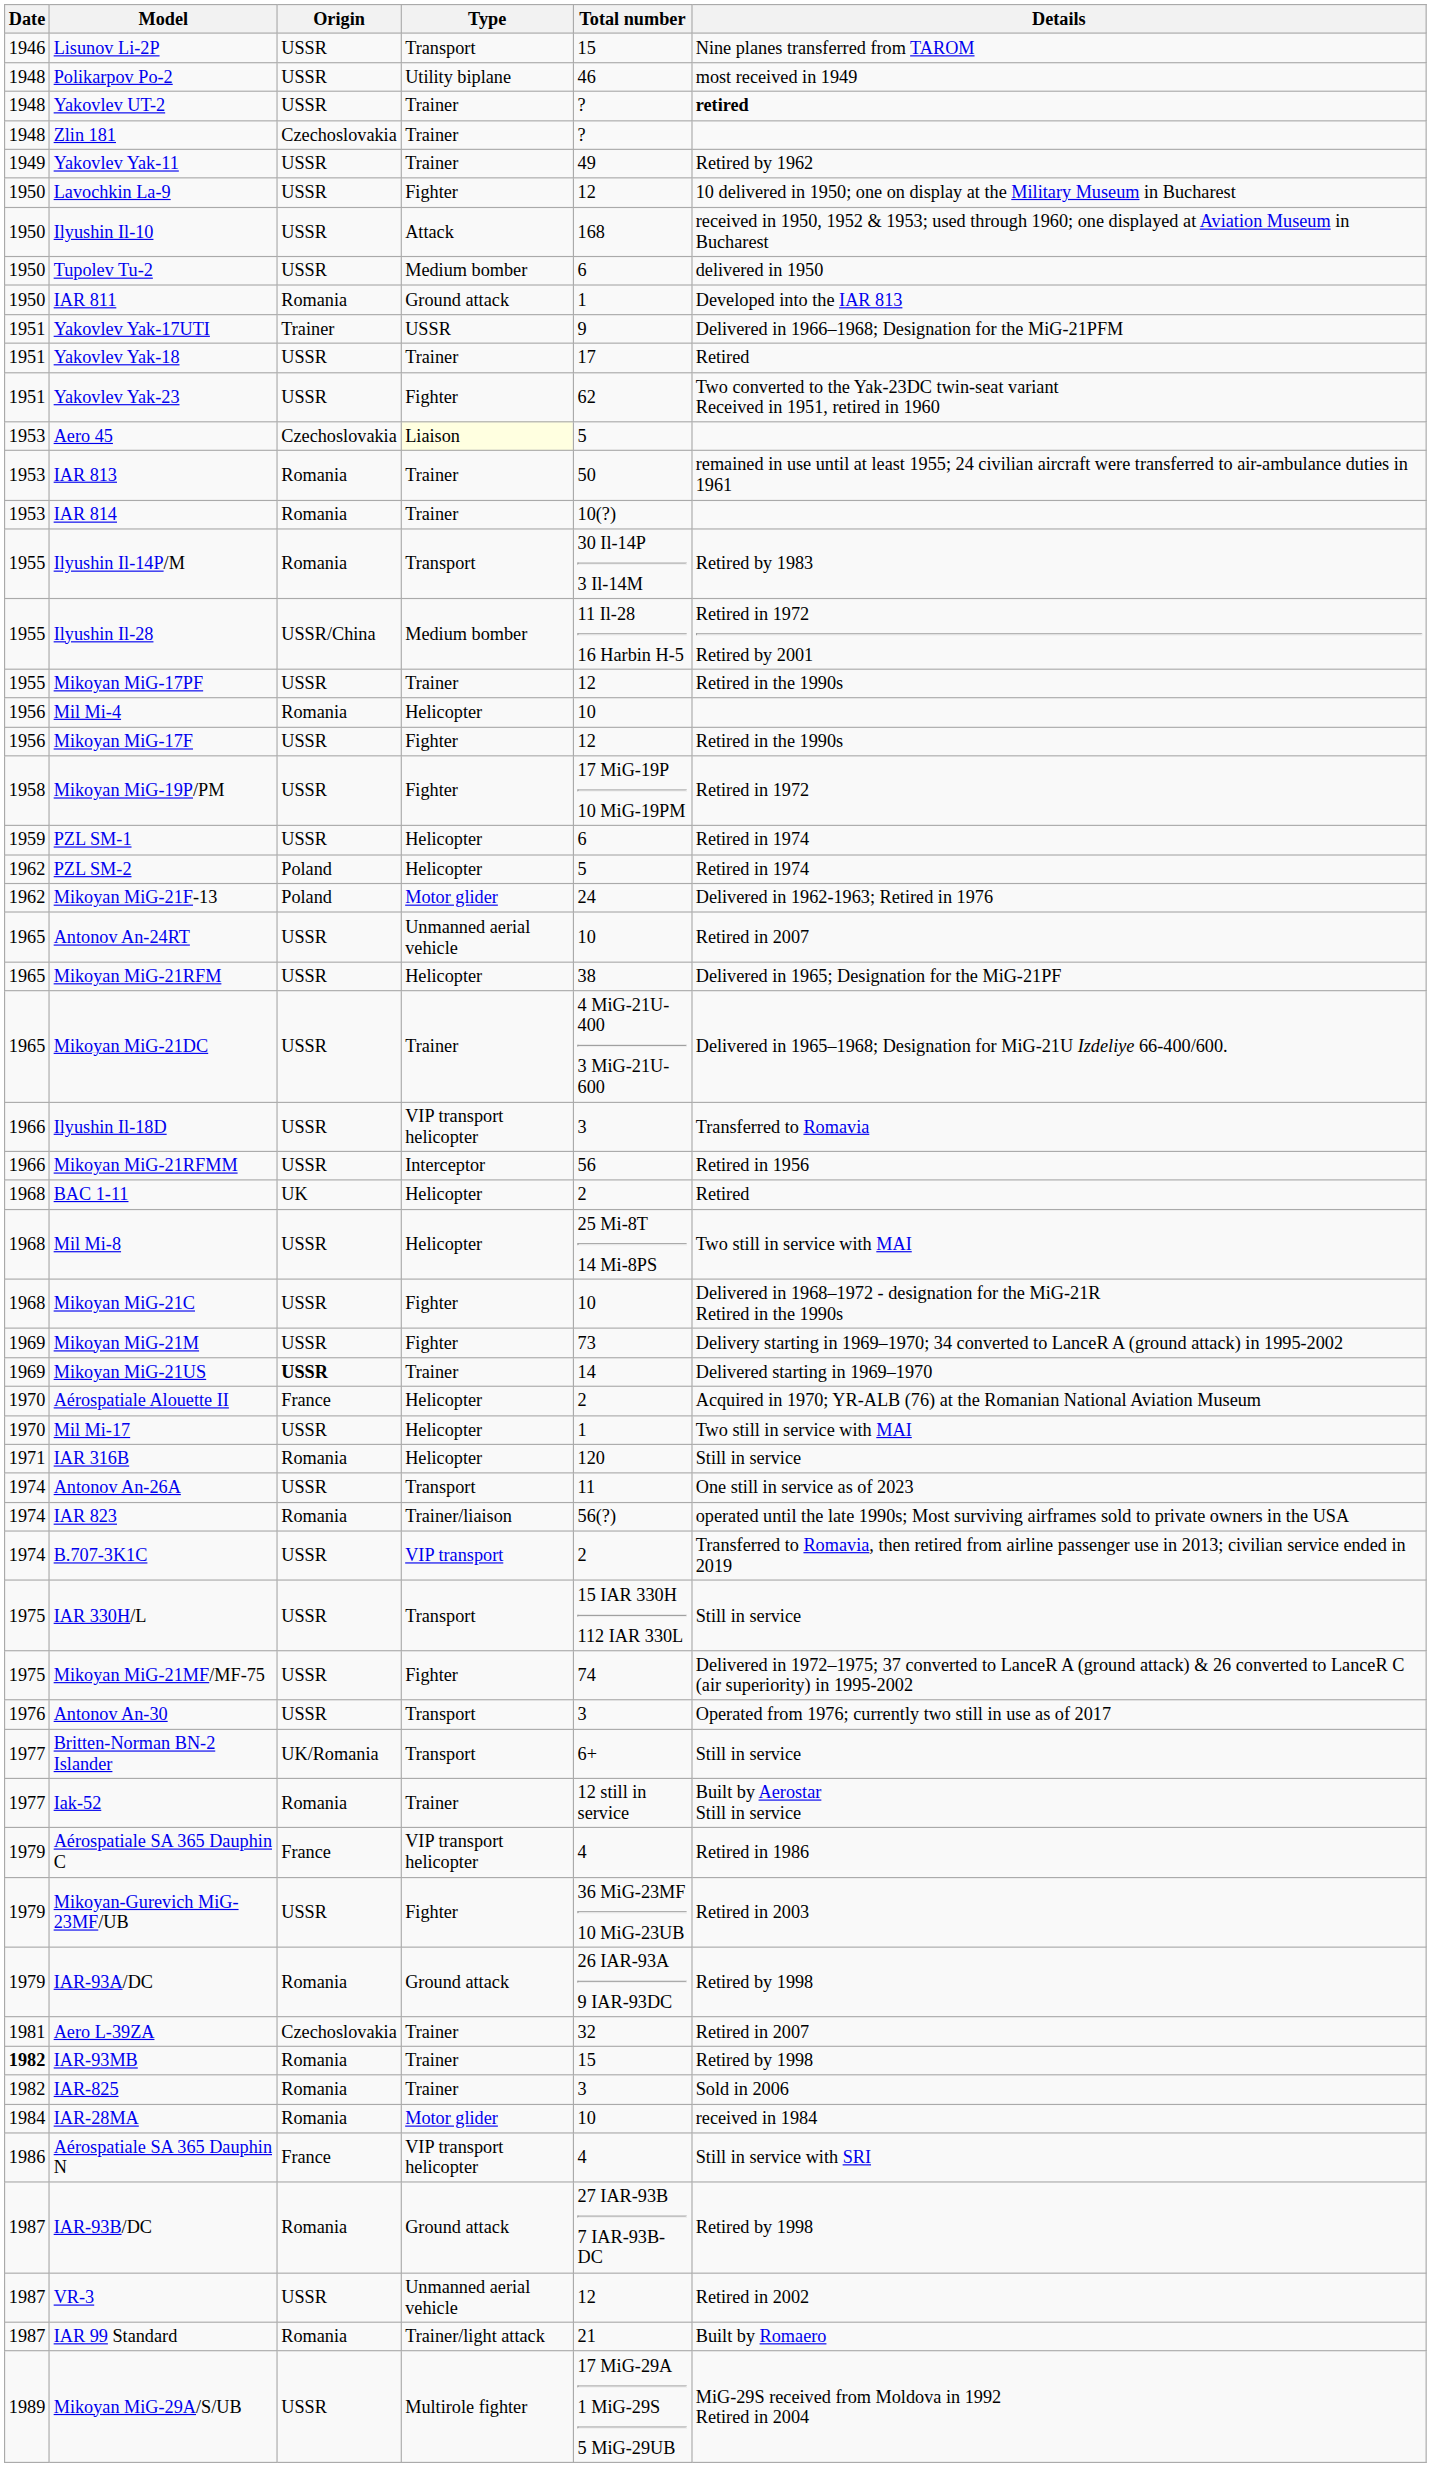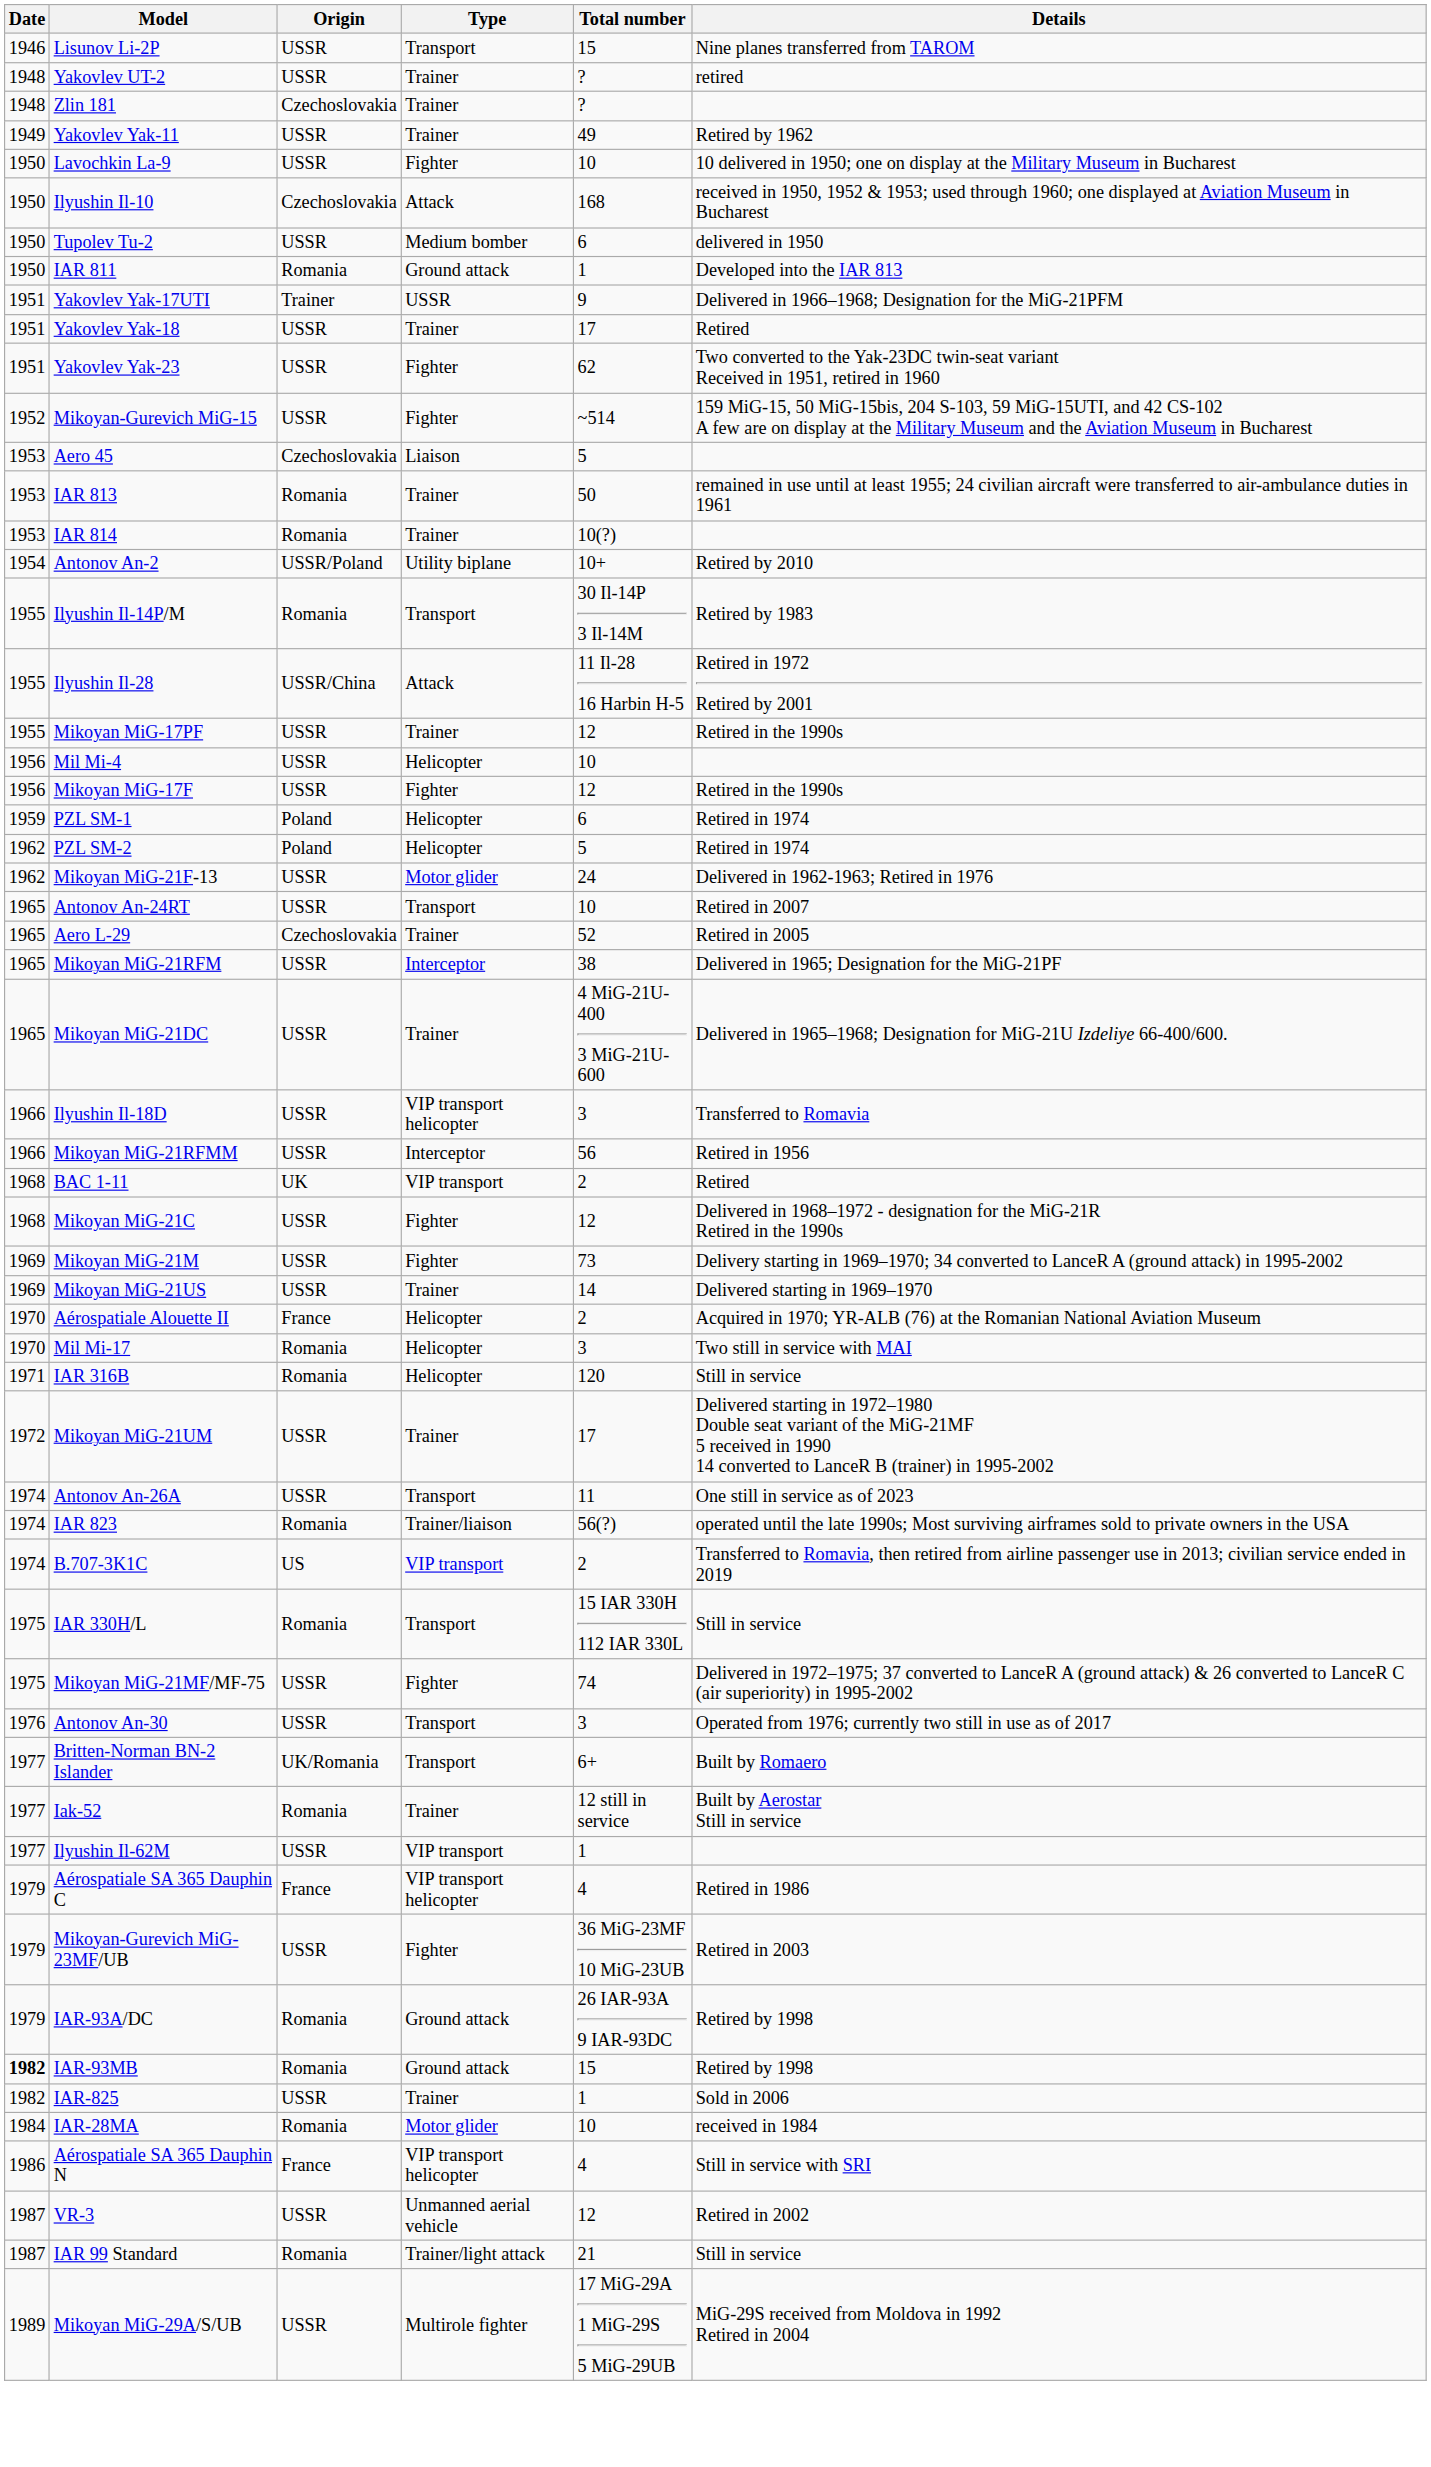- row: 1948 | Polikarpov Po-2 | USSR | Utility biplane | 46 | most received in 1949
Yakovlev UT-2 | Details: bold -> normal
Lavochkin La-9 | Total number: 12 -> 10
Ilyushin Il-10 | Origin: USSR -> Czechoslovakia
+ row: 1952 | Mikoyan-Gurevich MiG-15 | USSR | Fighter | ~514 | 159 MiG-15, 50 MiG-15bis, 204 S-103, 59 MiG-15UTI, and 42 CS-102 A few are on display at the Military Museum and the Aviation Museum in Bucharest
Aero 45 | Type: lightyellow background -> no background
+ row: 1954 | Antonov An-2 | USSR/Poland | Utility biplane | 10+ | Retired by 2010
Ilyushin Il-28 | Type: Medium bomber -> Attack
Mil Mi-4 | Origin: Romania -> USSR
- row: 1958 | Mikoyan MiG-19P/PM | USSR | Fighter | 17 MiG-19P 10 MiG-19PM | Retired in 1972
PZL SM-1 | Origin: USSR -> Poland
Mikoyan MiG-21F-13 | Origin: Poland -> USSR
Antonov An-24RT | Type: Unmanned aerial vehicle -> Transport
+ row: 1965 | Aero L-29 | Czechoslovakia | Trainer | 52 | Retired in 2005
Mikoyan MiG-21RFM | Type: Helicopter -> Interceptor
BAC 1-11 | Type: Helicopter -> VIP transport
- row: 1968 | Mil Mi-8 | USSR | Helicopter | 25 Mi-8T 14 Mi-8PS | Two still in service with MAI
Mikoyan MiG-21C | Total number: 10 -> 12
Mikoyan MiG-21US | Origin: bold -> normal
Mil Mi-17 | Origin: USSR -> Romania
Mil Mi-17 | Total number: 1 -> 3
+ row: 1972 | Mikoyan MiG-21UM | USSR | Trainer | 17 | Delivered starting in 1972–1980 Double seat variant of the MiG-21MF 5 received in 1990 14 converted to LanceR B (trainer) in 1995-2002
B.707-3K1C | Origin: USSR -> US
IAR 330H/L | Origin: USSR -> Romania
Britten-Norman BN-2 Islander | Details: Still in service -> Built by Romaero
+ row: 1977 | Ilyushin Il-62M | USSR | VIP transport | 1
- row: 1981 | Aero L-39ZA | Czechoslovakia | Trainer | 32 | Retired in 2007
IAR-93MB | Type: Trainer -> Ground attack
IAR-825 | Origin: Romania -> USSR
IAR-825 | Total number: 3 -> 1
- row: 1987 | IAR-93B/DC | Romania | Ground attack | 27 IAR-93B 7 IAR-93B-DC | Retired by 1998
IAR 99 Standard | Details: Built by Romaero -> Still in service
